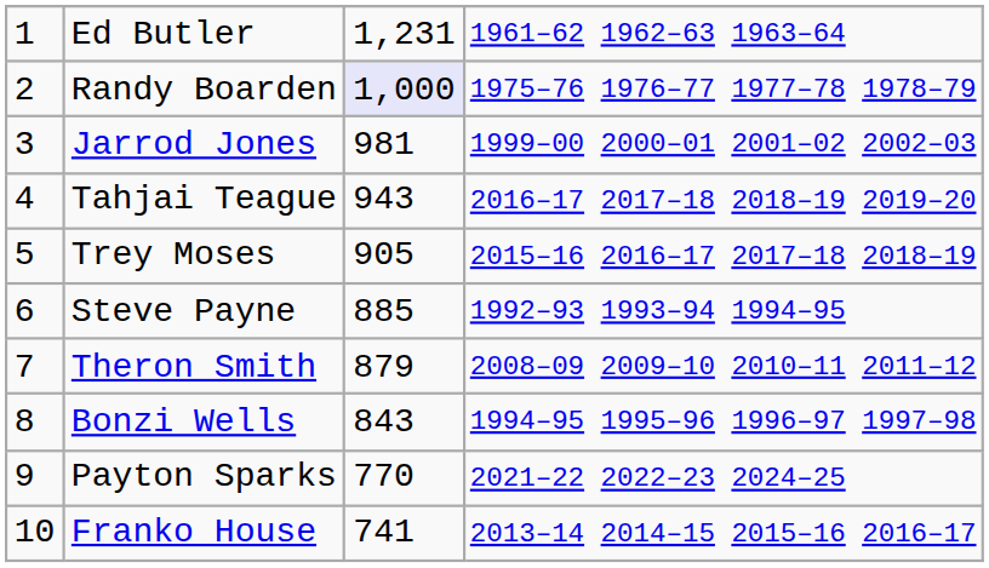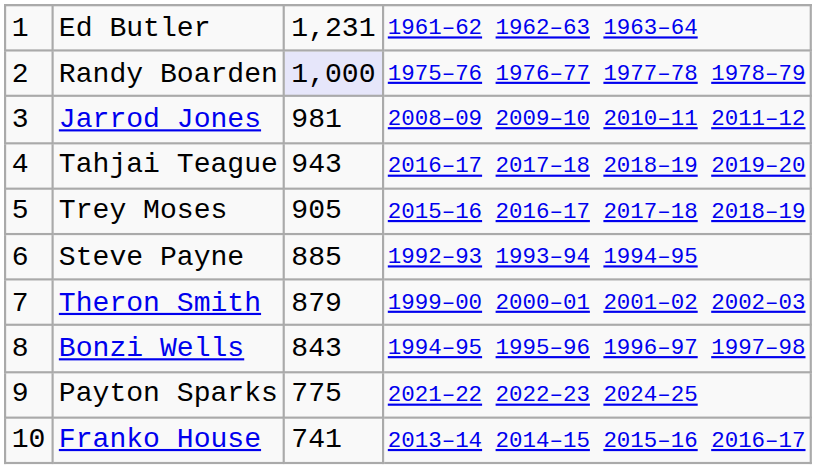Jarrod Jones | column 4: 1999–00 2000–01 2001–02 2002–03 -> 2008–09 2009–10 2010–11 2011–12
Theron Smith | column 4: 2008–09 2009–10 2010–11 2011–12 -> 1999–00 2000–01 2001–02 2002–03
Payton Sparks | column 3: 770 -> 775
